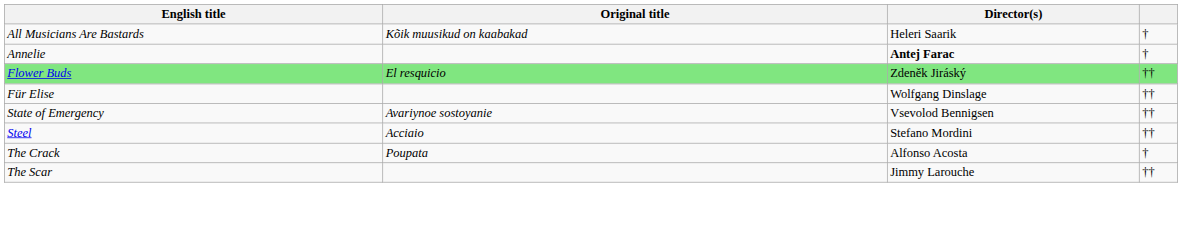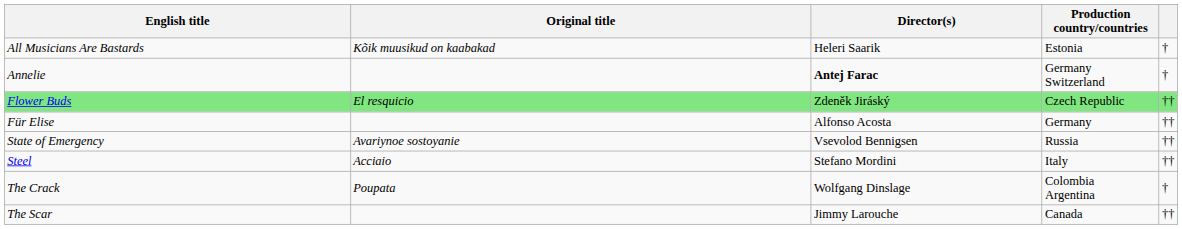+ column: Production country/countries | Estonia | Germany Switzerland | Czech Republic | Germany | Russia | Italy | Colombia Argentina | Canada
Für Elise | Director(s): Wolfgang Dinslage -> Alfonso Acosta
The Crack | Director(s): Alfonso Acosta -> Wolfgang Dinslage
